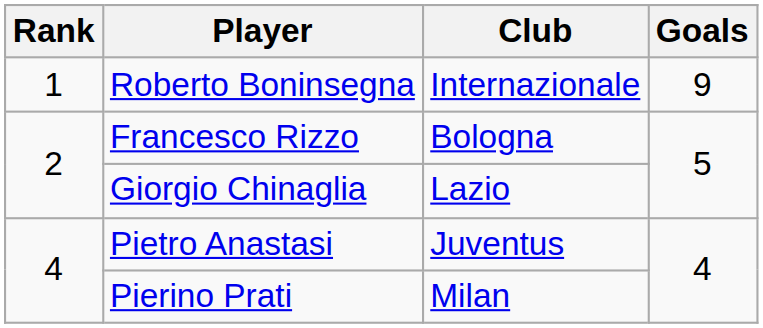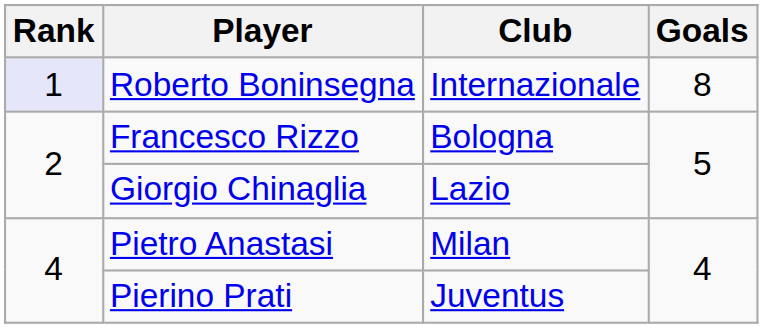Roberto Boninsegna | Rank: no background -> lavender background
Roberto Boninsegna | Goals: 9 -> 8
Pietro Anastasi | Club: Juventus -> Milan
Pierino Prati | Club: Milan -> Juventus
